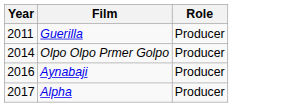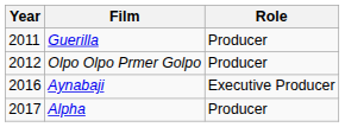Olpo Olpo Prmer Golpo | Year: 2014 -> 2012
Aynabaji | Role: Producer -> Executive Producer
